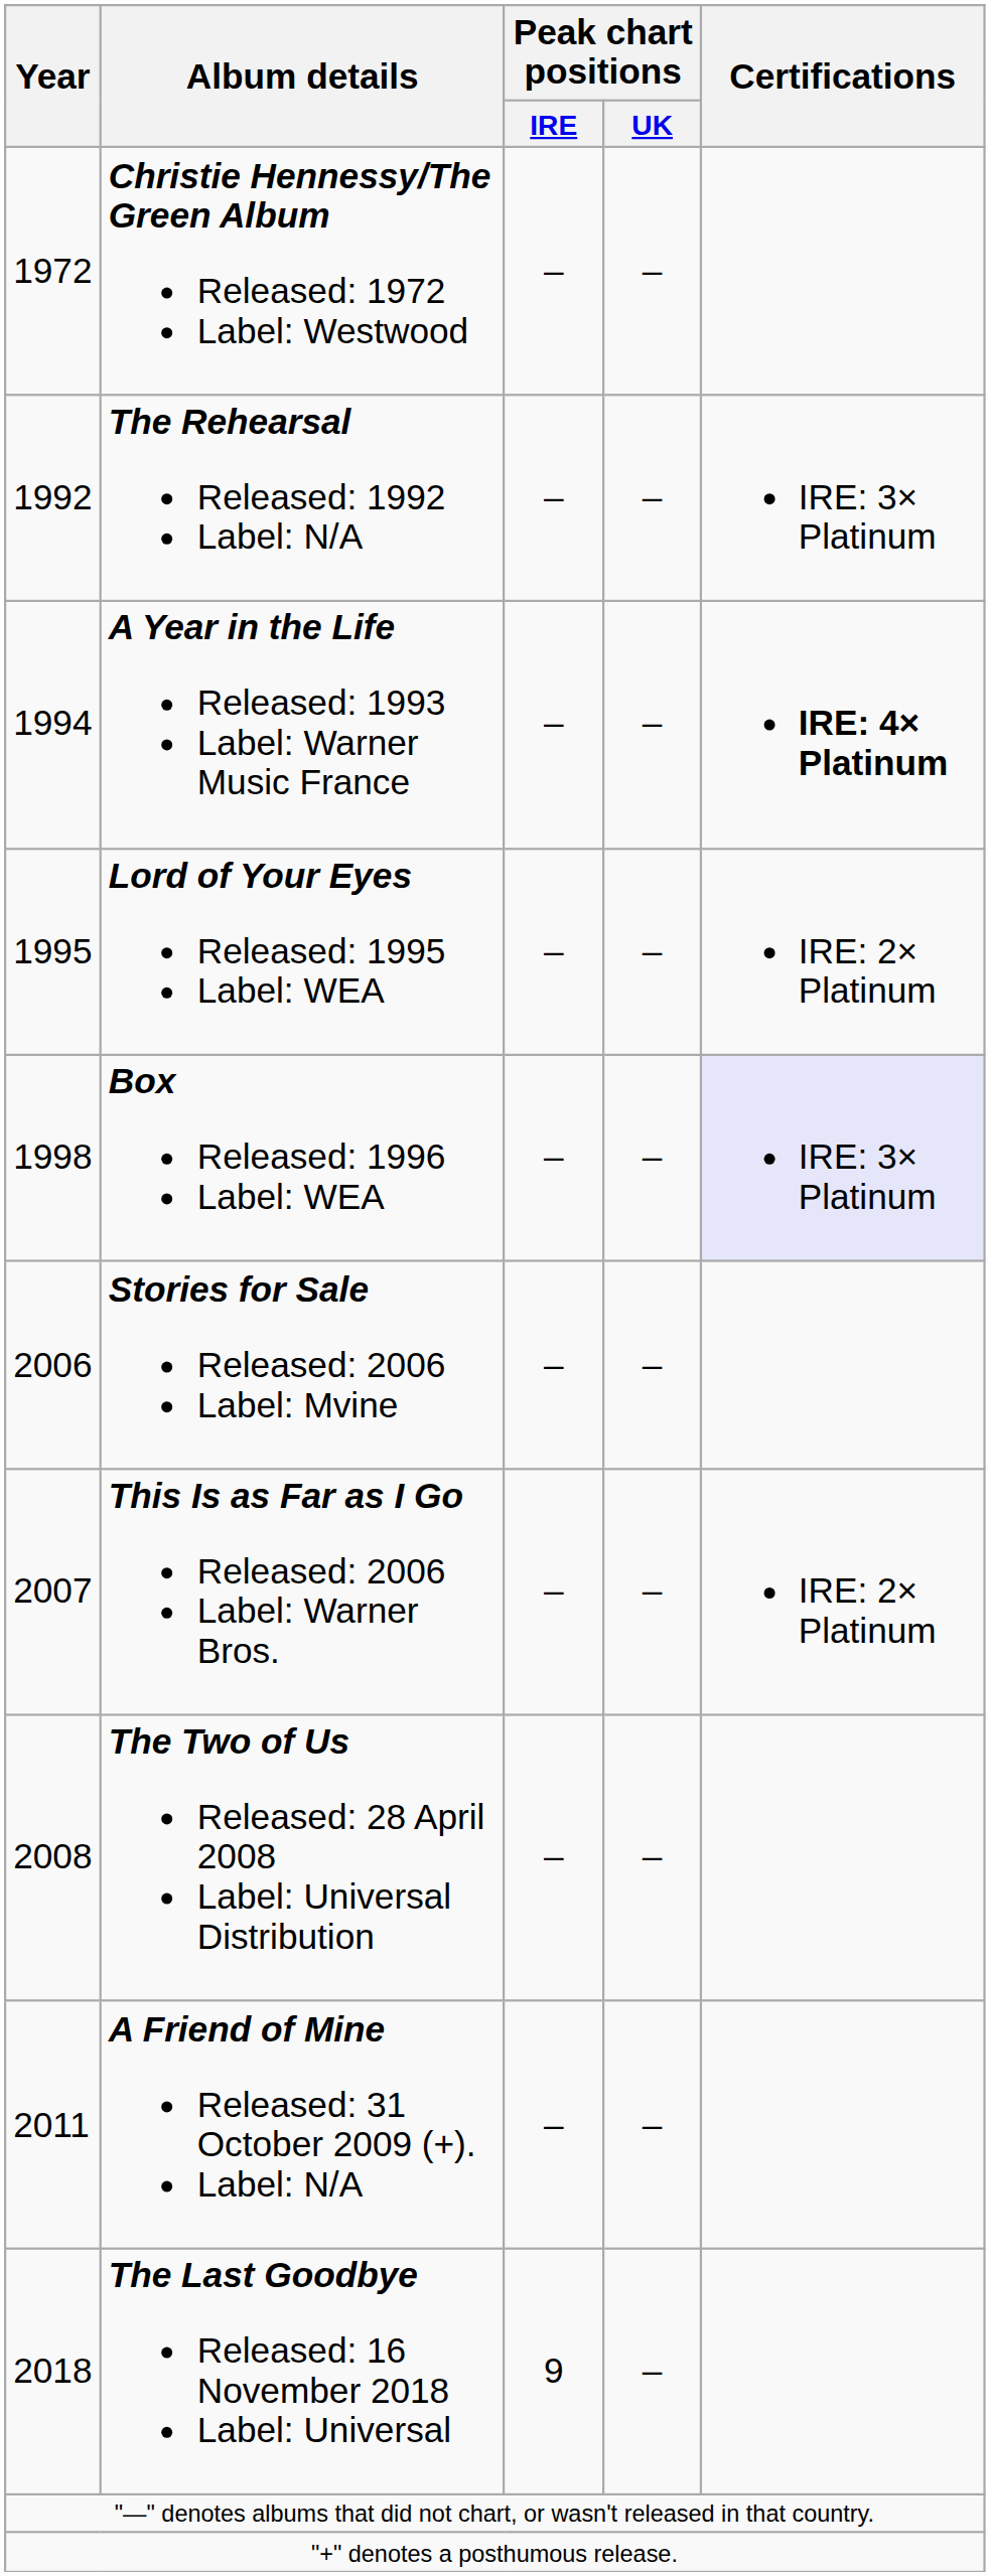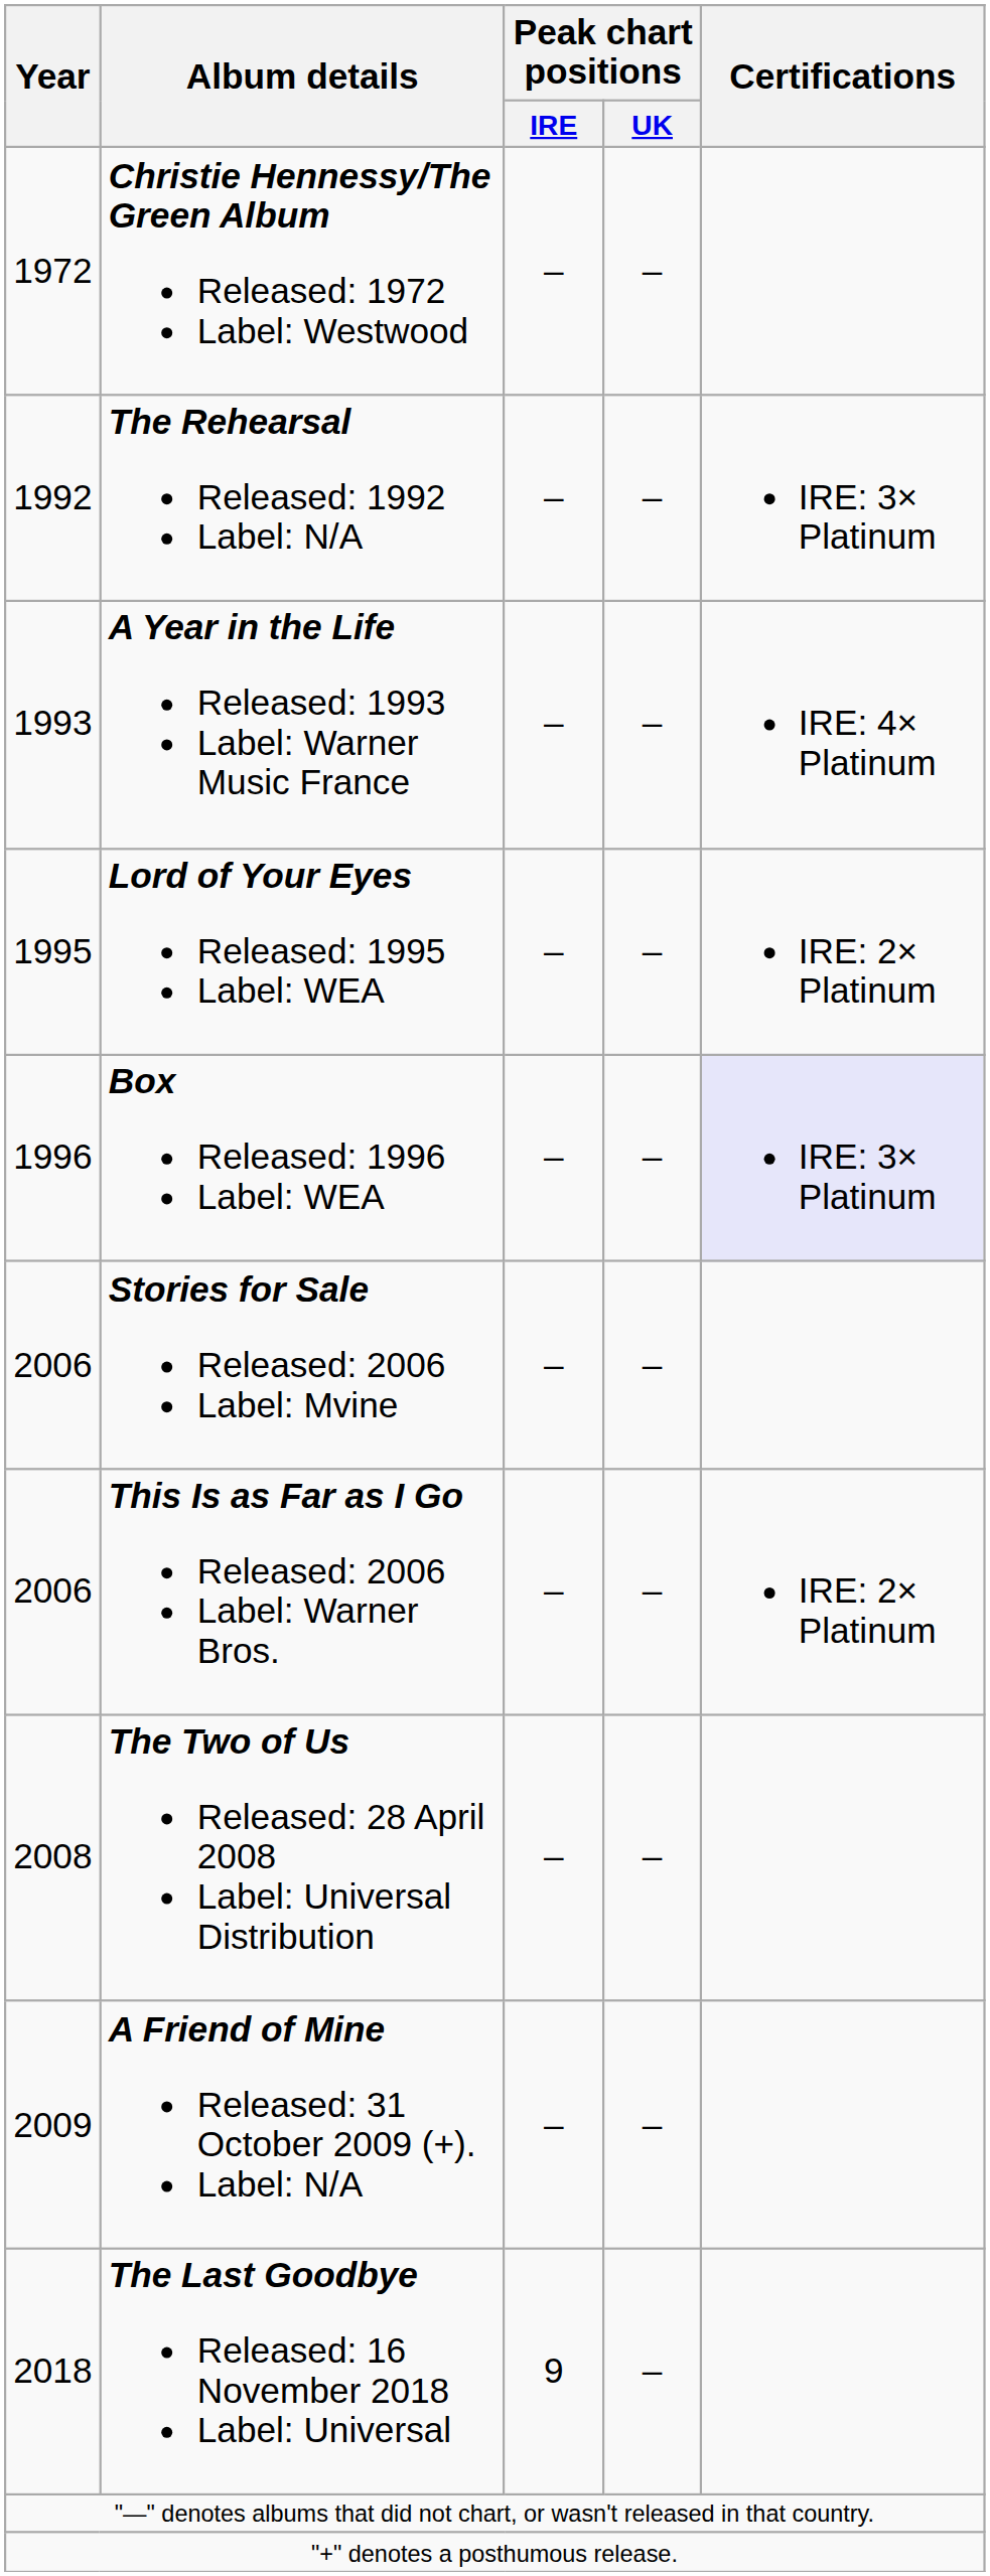A Year in the Life Released: 1993 Label: Warner Music France | Year: 1994 -> 1993
A Year in the Life Released: 1993 Label: Warner Music France | Certifications: bold -> normal
Box Released: 1996 Label: WEA | Year: 1998 -> 1996
This Is as Far as I Go Released: 2006 Label: Warner Bros. | Year: 2007 -> 2006
A Friend of Mine Released: 31 October 2009 (+). Label: N/A | Year: 2011 -> 2009
